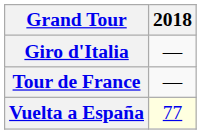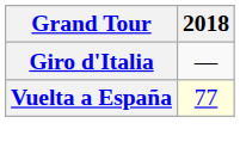- row: Tour de France | —
